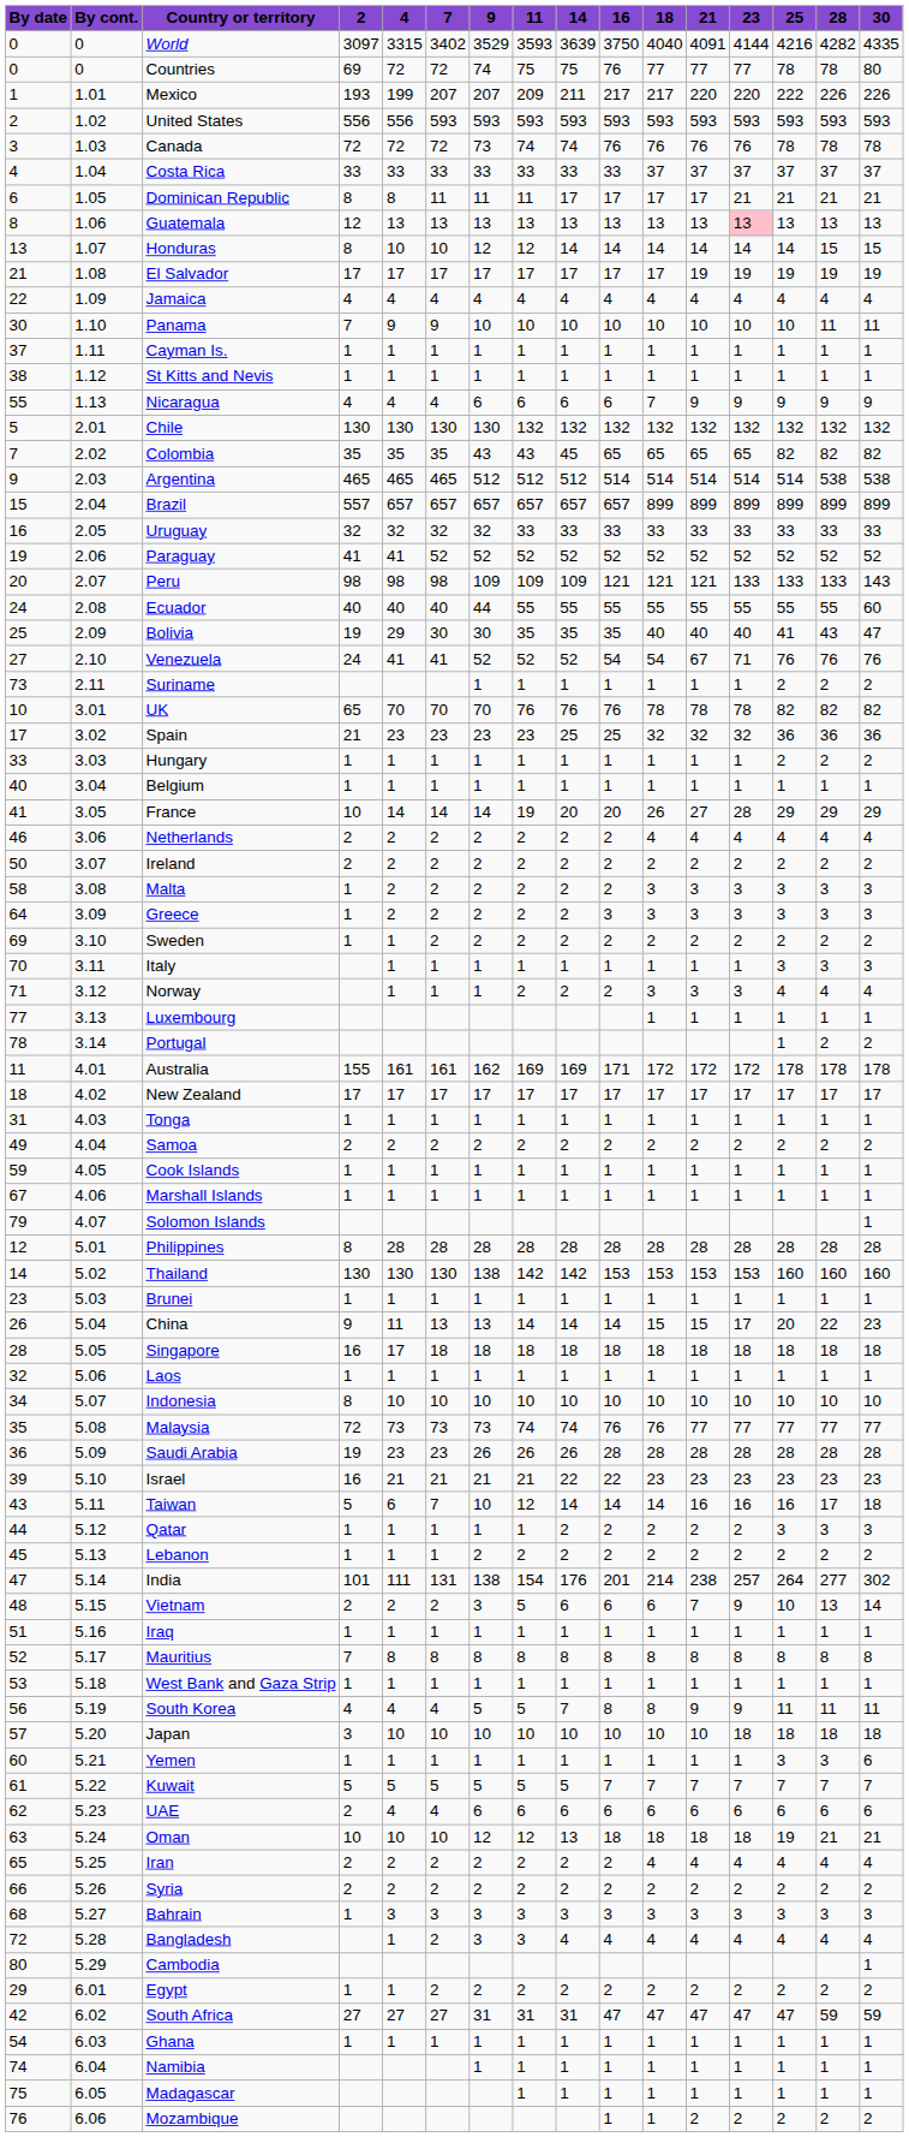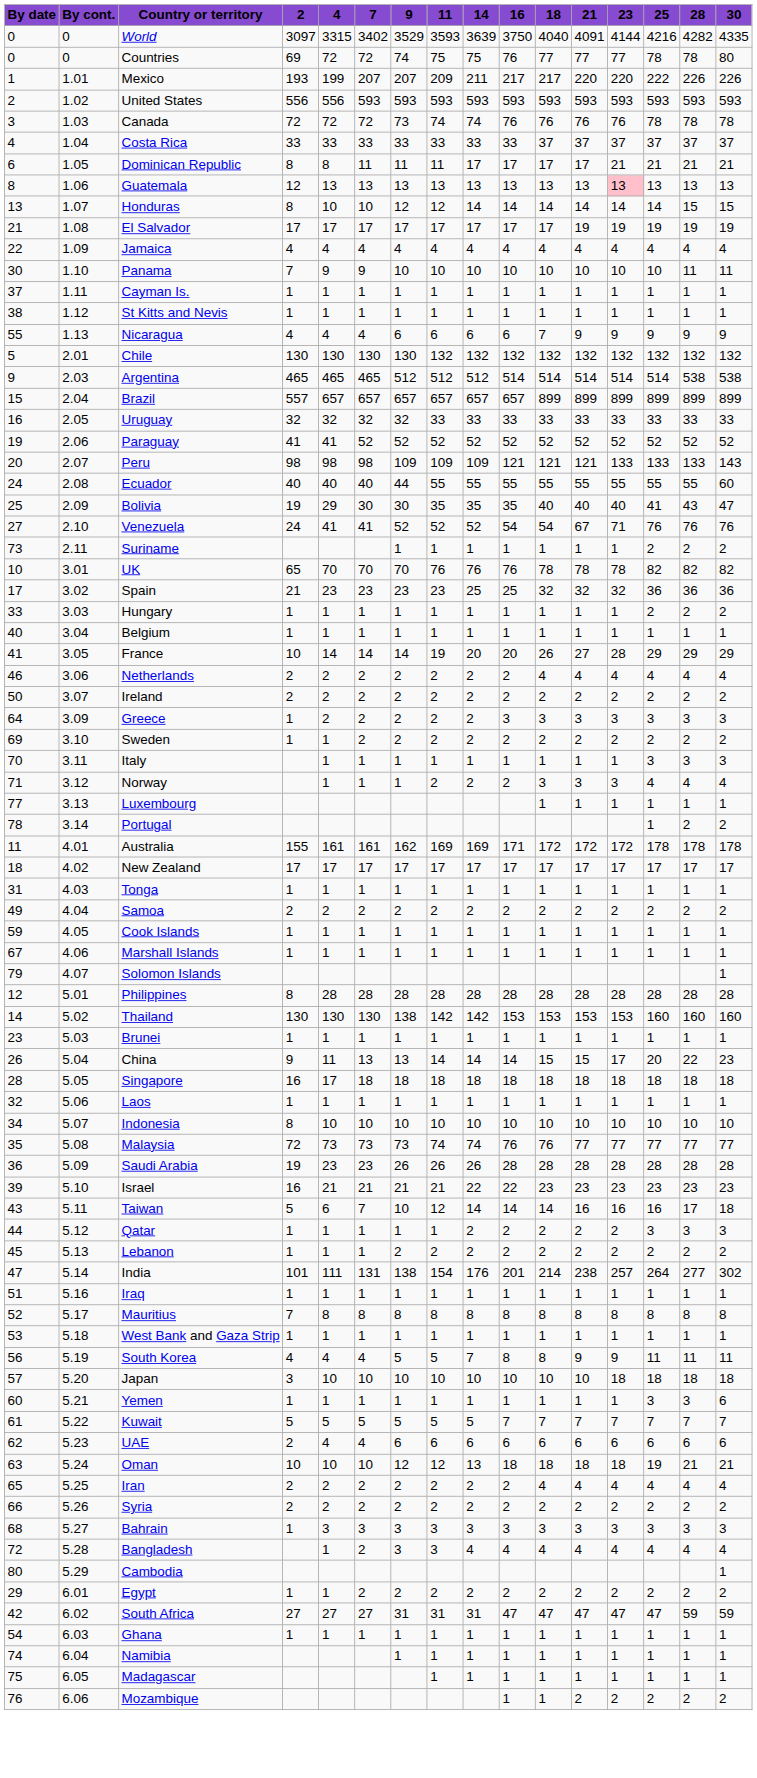- row: 7 | 2.02 | Colombia | 35 | 35 | 35 | 43 | 43 | 45 | 65 | 65 | 65 | 65 | 82 | 82 | 82
- row: 58 | 3.08 | Malta | 1 | 2 | 2 | 2 | 2 | 2 | 2 | 3 | 3 | 3 | 3 | 3 | 3
- row: 48 | 5.15 | Vietnam | 2 | 2 | 2 | 3 | 5 | 6 | 6 | 6 | 7 | 9 | 10 | 13 | 14
